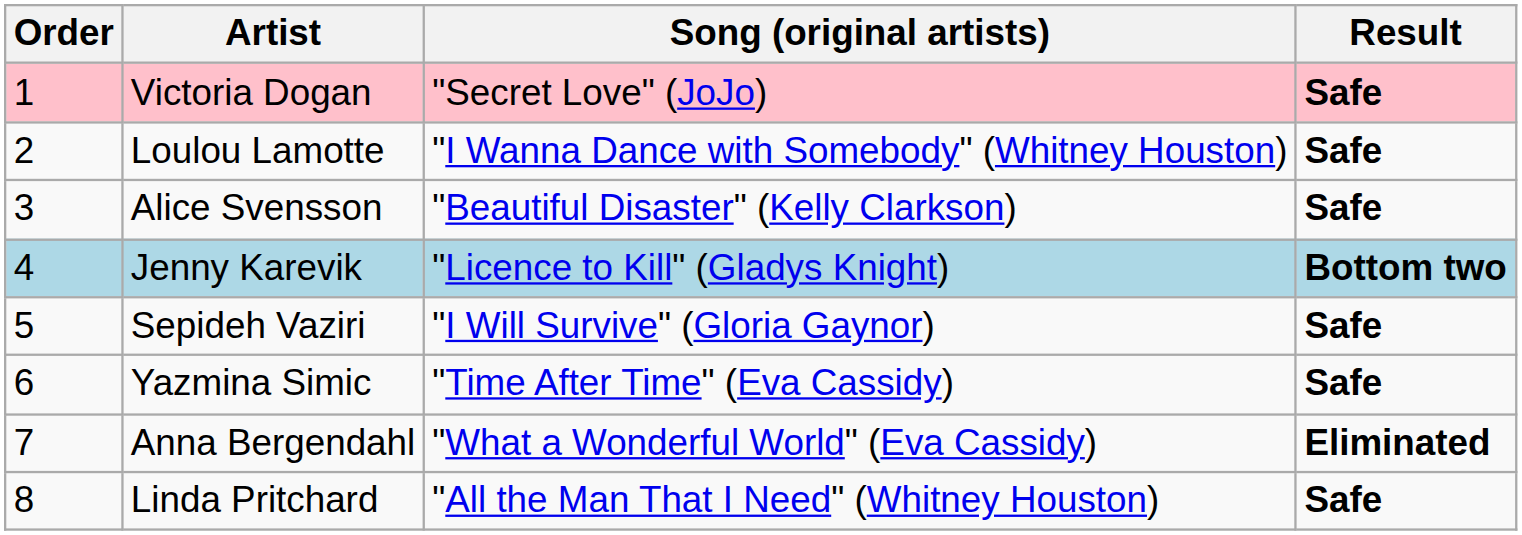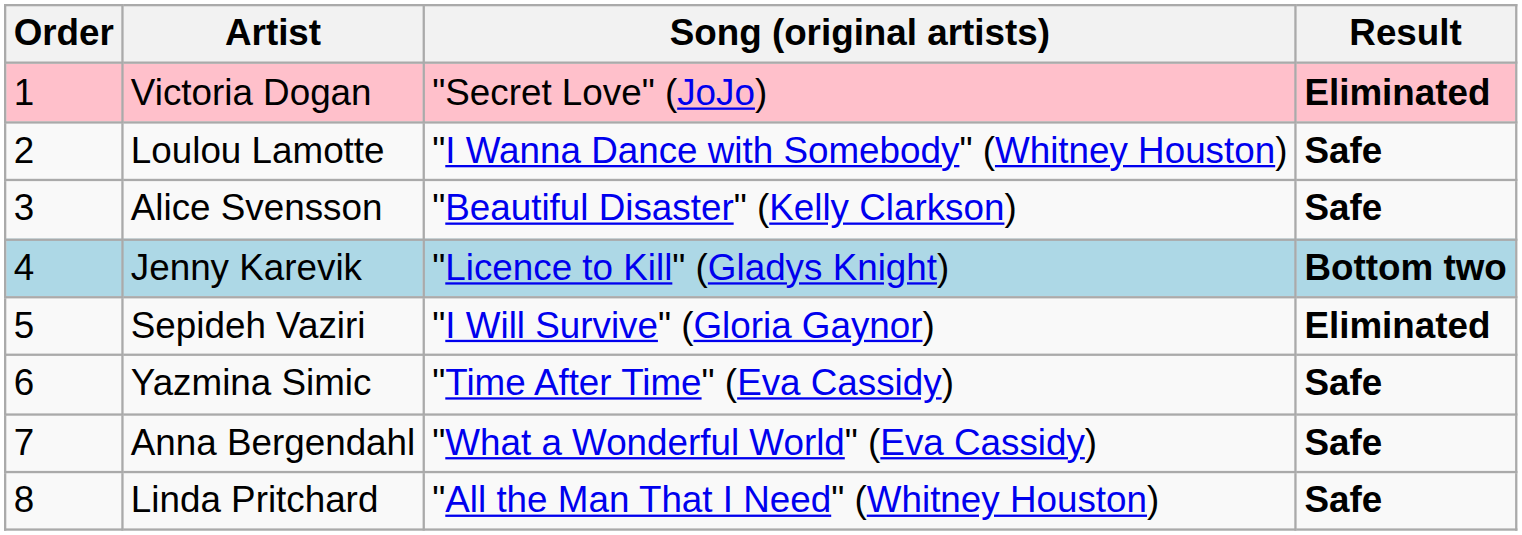Victoria Dogan | Result: Safe -> Eliminated
Sepideh Vaziri | Result: Safe -> Eliminated
Anna Bergendahl | Result: Eliminated -> Safe
